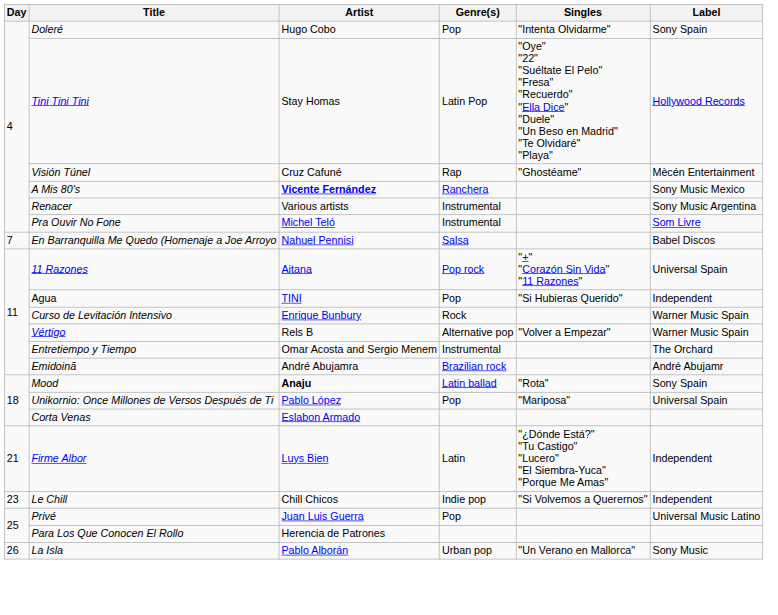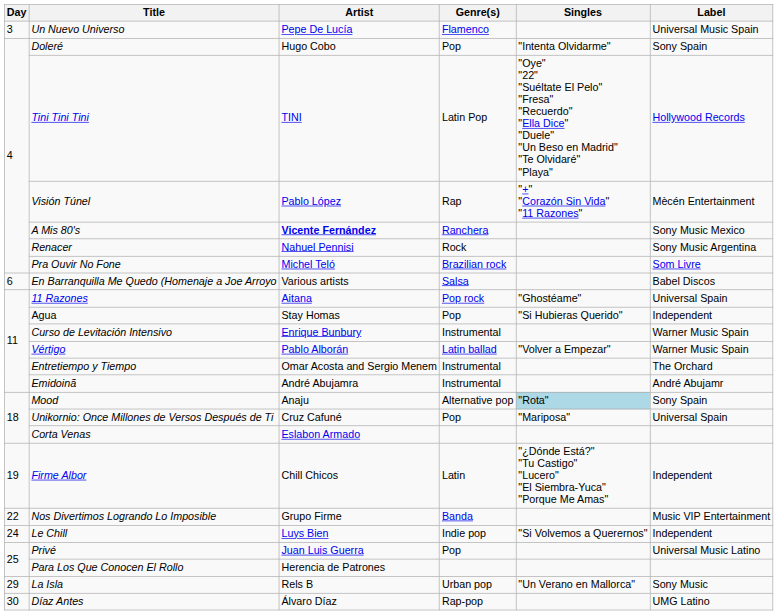+ row: 3 | Un Nuevo Universo | Pepe De Lucía | Flamenco | Universal Music Spain
Tini Tini Tini | Artist: Stay Homas -> TINI
Visión Túnel | Artist: Cruz Cafuné -> Pablo López
Visión Túnel | Singles: "Ghostéame" -> "+" "Corazón Sin Vida" "11 Razones"
Renacer | Artist: Various artists -> Nahuel Pennisi
Renacer | Genre(s): Instrumental -> Rock
Pra Ouvir No Fone | Genre(s): Instrumental -> Brazilian rock
En Barranquilla Me Quedo (Homenaje a Joe Arroyo | Day: 7 -> 6
En Barranquilla Me Quedo (Homenaje a Joe Arroyo | Artist: Nahuel Pennisi -> Various artists
11 Razones | Singles: "+" "Corazón Sin Vida" "11 Razones" -> "Ghostéame"
Agua | Artist: TINI -> Stay Homas
Curso de Levitación Intensivo | Genre(s): Rock -> Instrumental
Vértigo | Artist: Rels B -> Pablo Alborán
Vértigo | Genre(s): Alternative pop -> Latin ballad
Emidoinã | Genre(s): Brazilian rock -> Instrumental
Mood | Artist: bold -> normal
Mood | Genre(s): Latin ballad -> Alternative pop
Mood | Singles: no background -> lightblue background
Unikornio: Once Millones de Versos Después de Ti | Artist: Pablo López -> Cruz Cafuné
Firme Albor | Day: 21 -> 19
Firme Albor | Artist: Luys Bien -> Chill Chicos
+ row: 22 | Nos Divertimos Logrando Lo Imposible | Grupo Firme | Banda | Music VIP Entertainment
Le Chill | Day: 23 -> 24
Le Chill | Artist: Chill Chicos -> Luys Bien
La Isla | Day: 26 -> 29
La Isla | Artist: Pablo Alborán -> Rels B
+ row: 30 | Díaz Antes | Álvaro Díaz | Rap-pop | UMG Latino
